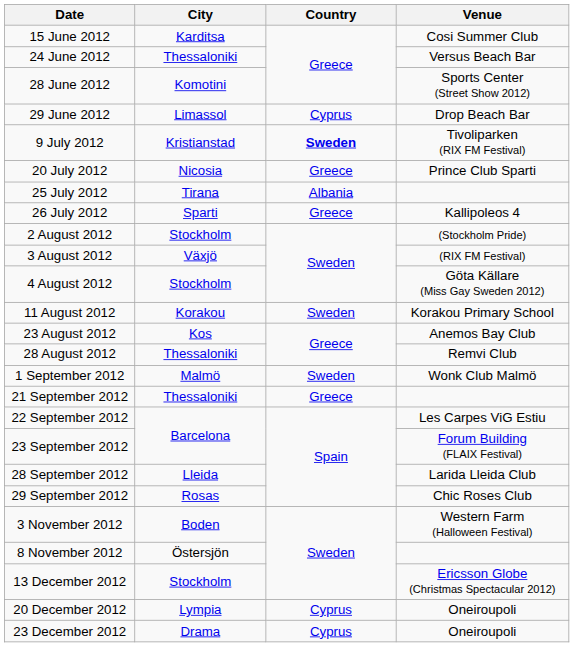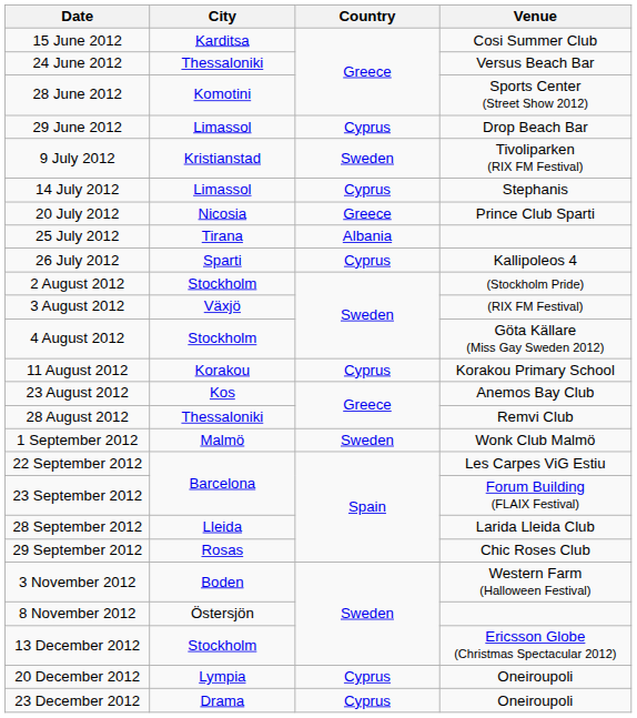9 July 2012 | Country: bold -> normal
+ row: 14 July 2012 | Limassol | Cyprus | Stephanis
26 July 2012 | Country: Greece -> Cyprus
11 August 2012 | Country: Sweden -> Cyprus
- row: 21 September 2012 | Thessaloniki | Greece
